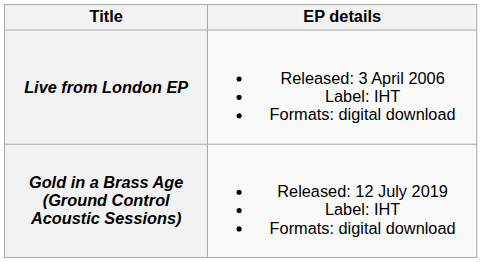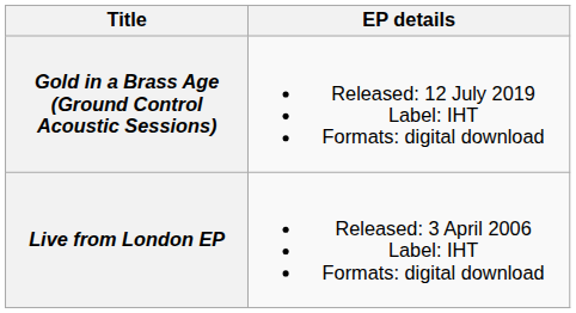rows swapped: Live from London EP <-> Gold in a Brass Age (Ground Control Acoustic Sessions)
